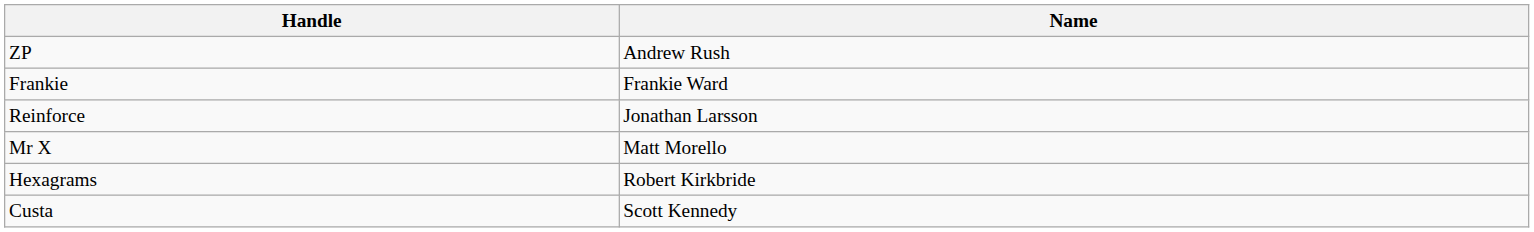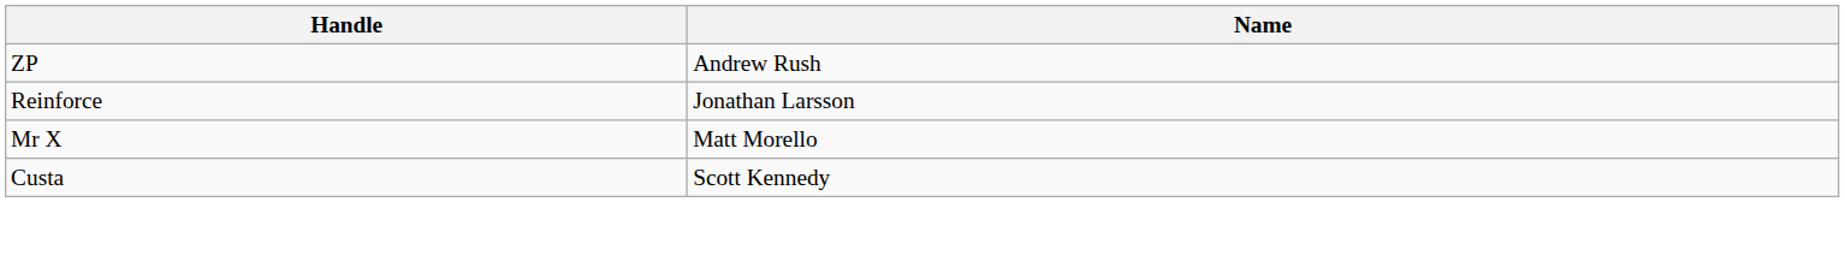- row: Frankie | Frankie Ward
- row: Hexagrams | Robert Kirkbride
